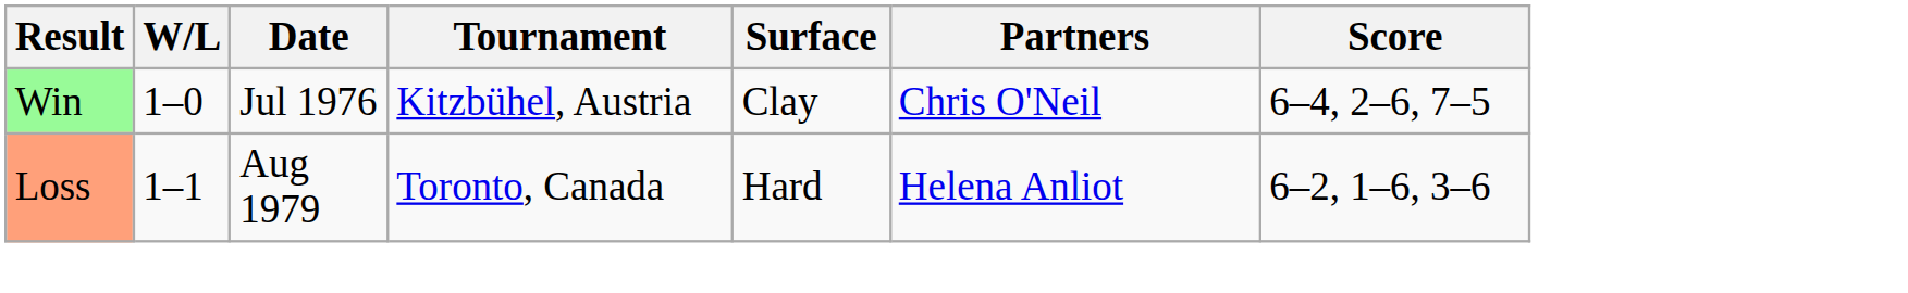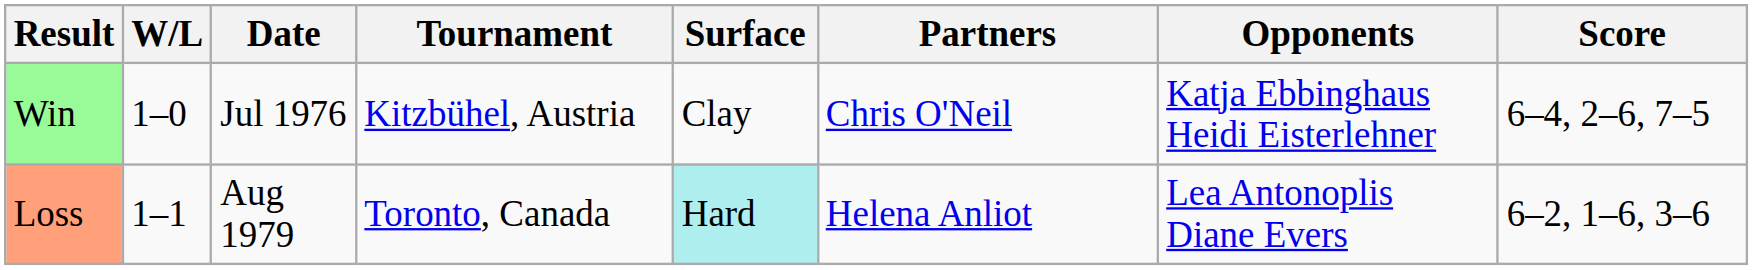+ column: Opponents | Katja Ebbinghaus Heidi Eisterlehner | Lea Antonoplis Diane Evers
Loss | Surface: no background -> paleturquoise background
